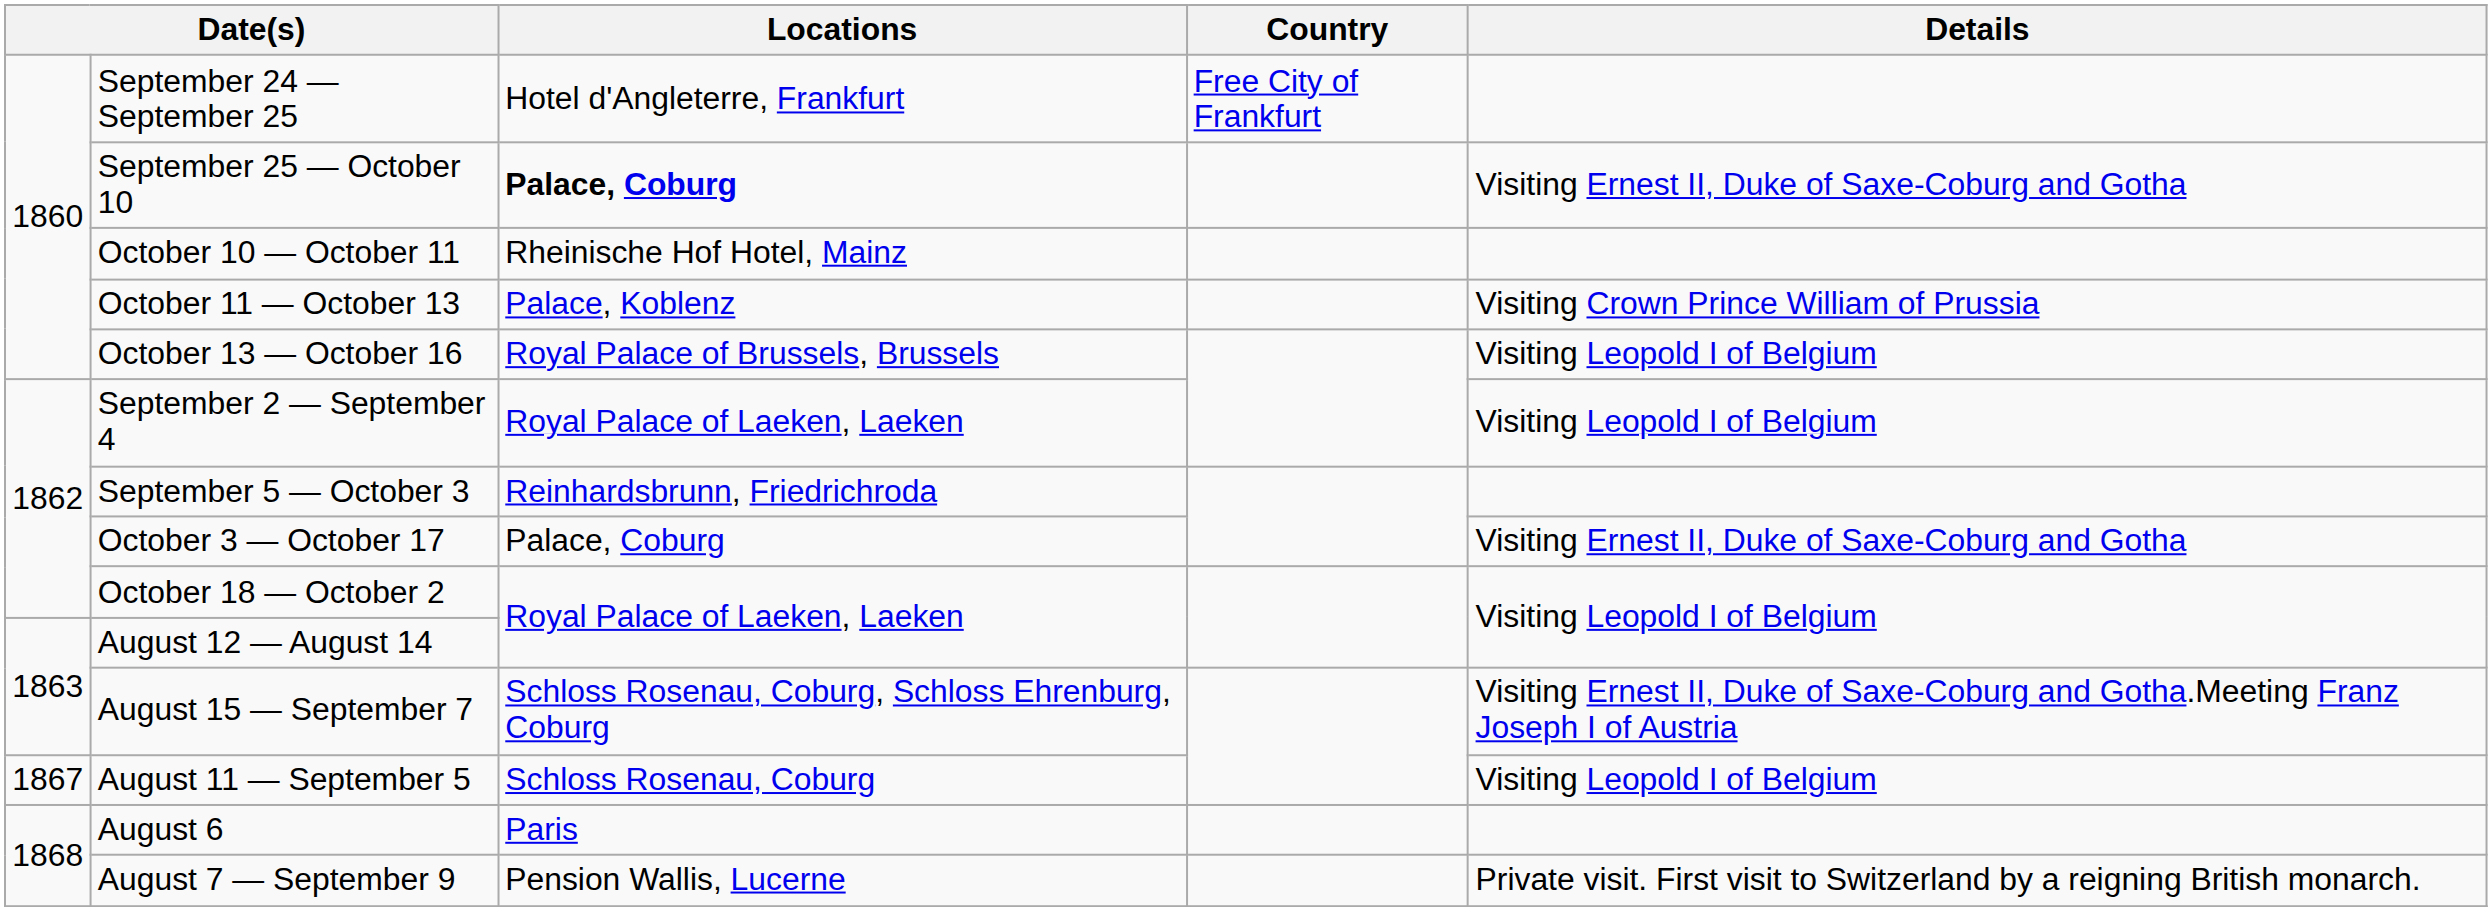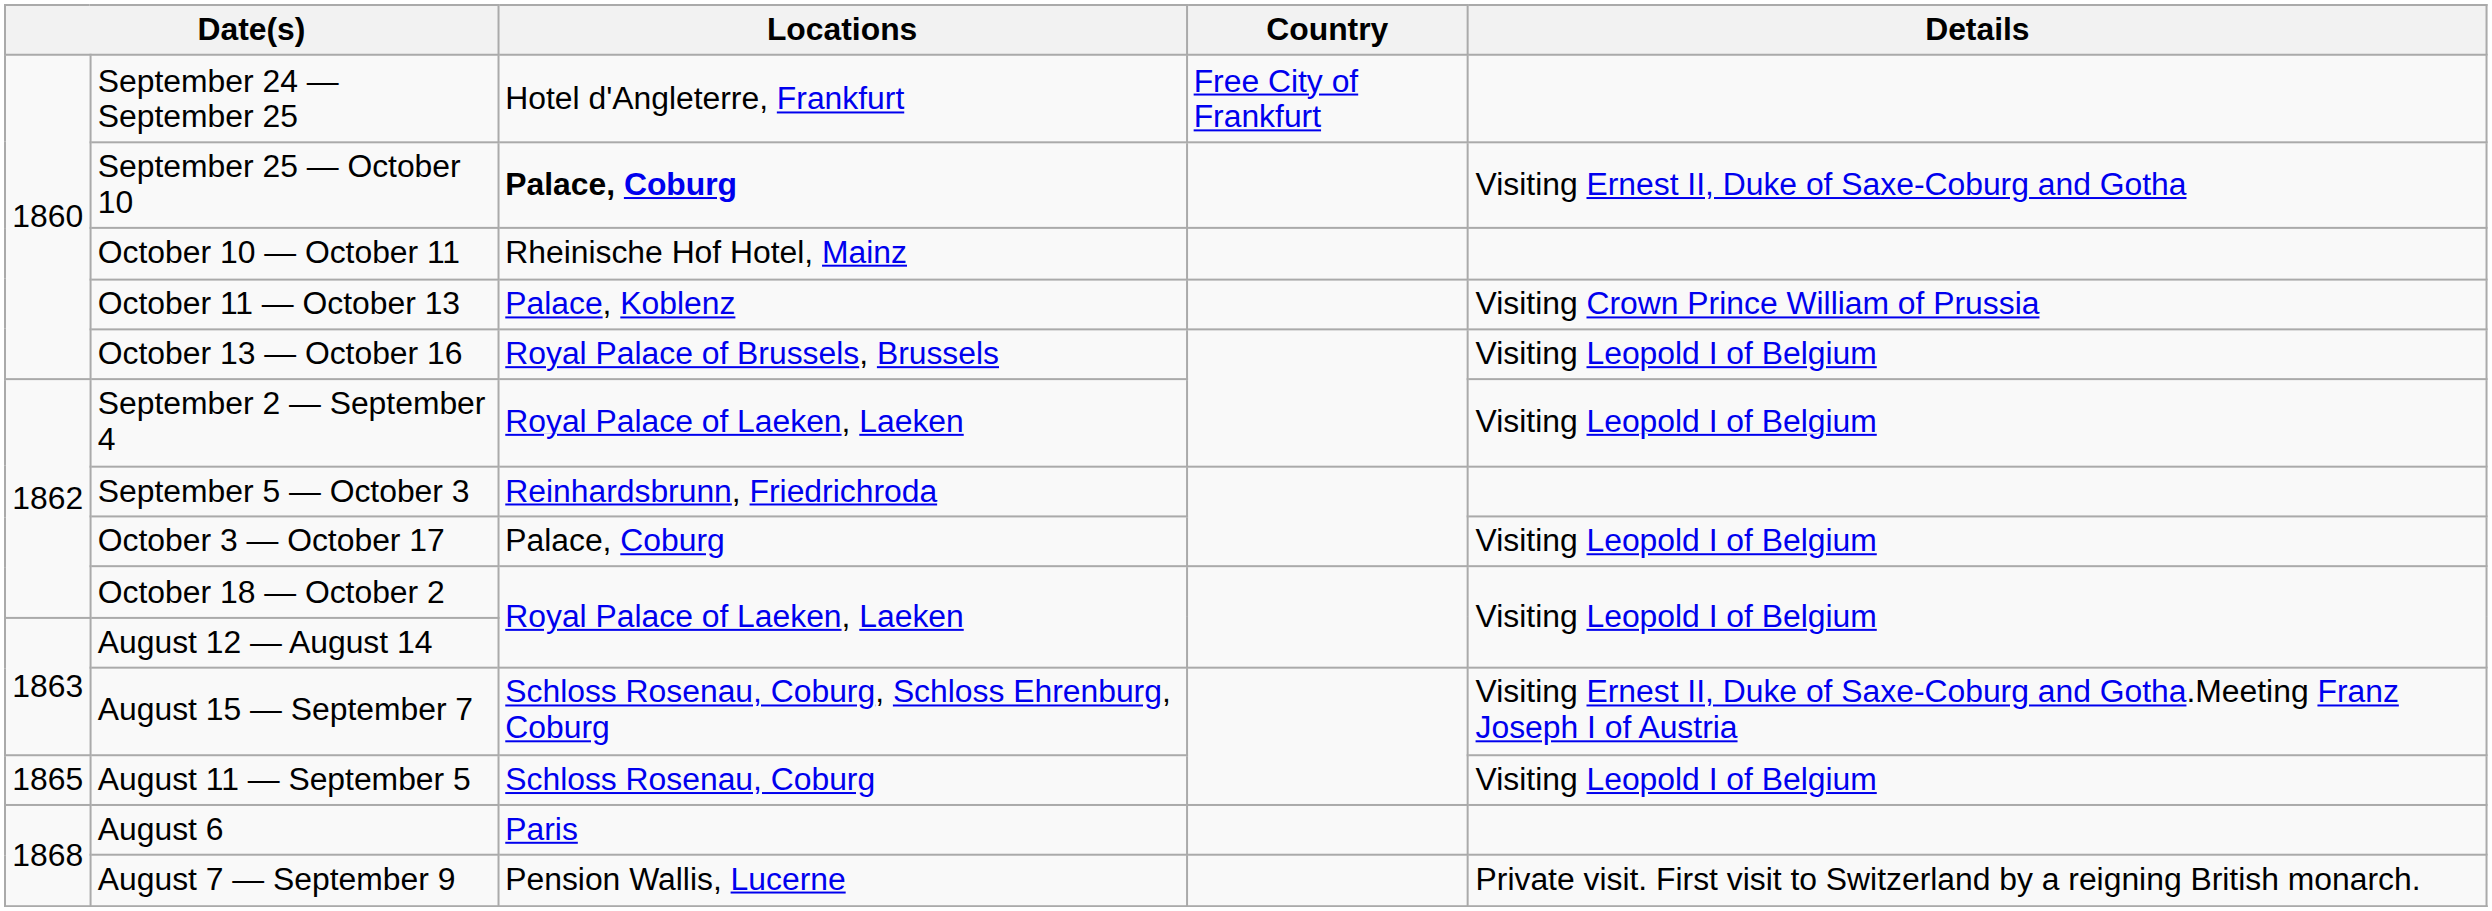October 3 — October 17 | Details: Visiting Ernest II, Duke of Saxe-Coburg and Gotha -> Visiting Leopold I of Belgium
August 11 — September 5 | column 1: 1867 -> 1865
